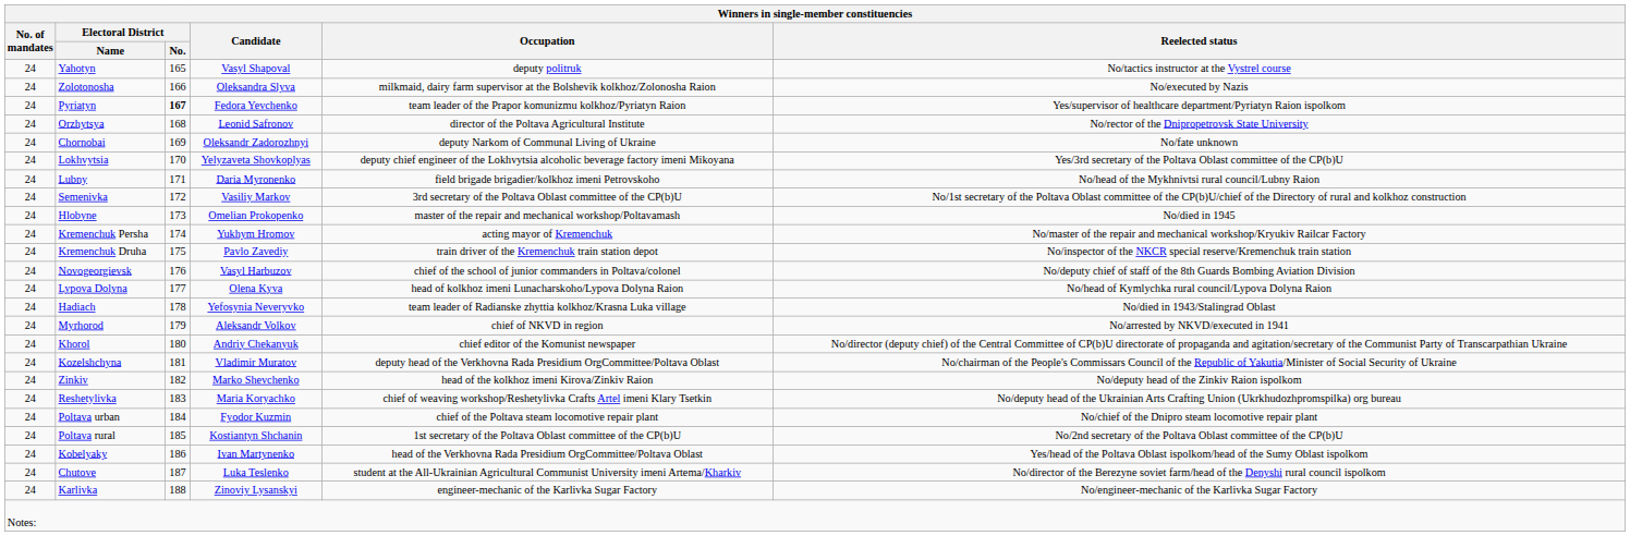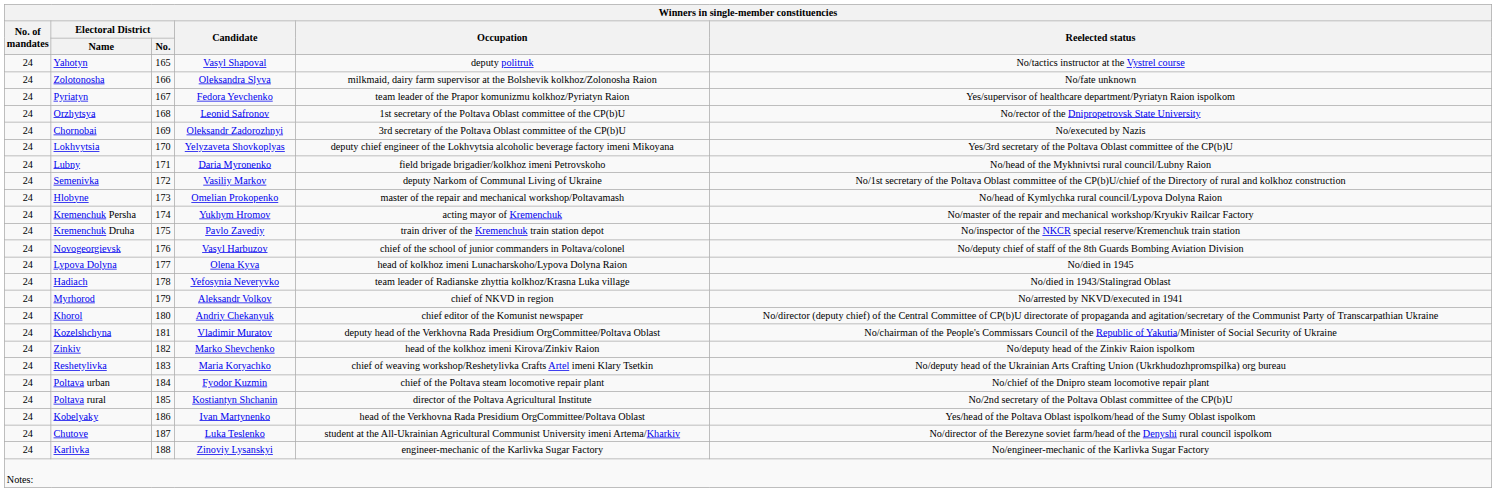Zolotonosha | Winners in single-member constituencies / Reelected status: No/executed by Nazis -> No/fate unknown
Pyriatyn | column 3: bold -> normal
Orzhytsya | Winners in single-member constituencies / Occupation: director of the Poltava Agricultural Institute -> 1st secretary of the Poltava Oblast committee of the CP(b)U
Chornobai | Winners in single-member constituencies / Occupation: deputy Narkom of Communal Living of Ukraine -> 3rd secretary of the Poltava Oblast committee of the CP(b)U
Chornobai | Winners in single-member constituencies / Reelected status: No/fate unknown -> No/executed by Nazis
Semenivka | Winners in single-member constituencies / Occupation: 3rd secretary of the Poltava Oblast committee of the CP(b)U -> deputy Narkom of Communal Living of Ukraine
Hlobyne | Winners in single-member constituencies / Reelected status: No/died in 1945 -> No/head of Kymlychka rural council/Lypova Dolyna Raion
Lypova Dolyna | Winners in single-member constituencies / Reelected status: No/head of Kymlychka rural council/Lypova Dolyna Raion -> No/died in 1945
Poltava rural | Winners in single-member constituencies / Occupation: 1st secretary of the Poltava Oblast committee of the CP(b)U -> director of the Poltava Agricultural Institute
